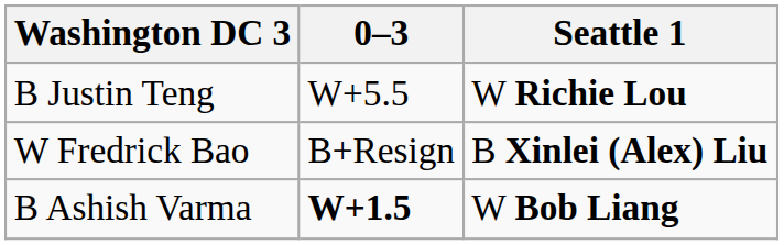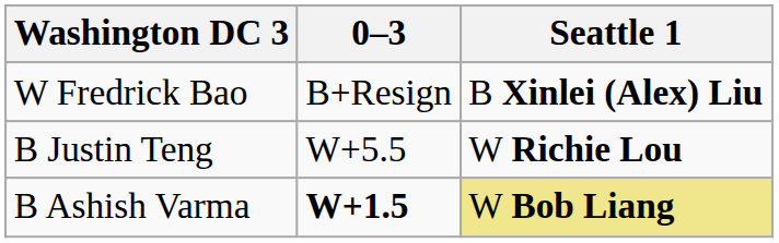rows swapped: B Justin Teng <-> W Fredrick Bao
B Ashish Varma | Seattle 1: no background -> khaki background
